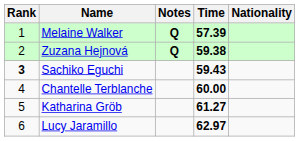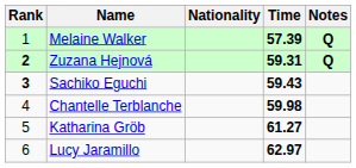columns swapped: Nationality <-> Notes
Zuzana Hejnová | Rank: normal -> bold
Zuzana Hejnová | Time: 59.38 -> 59.31
Chantelle Terblanche | Time: 60.00 -> 59.98
